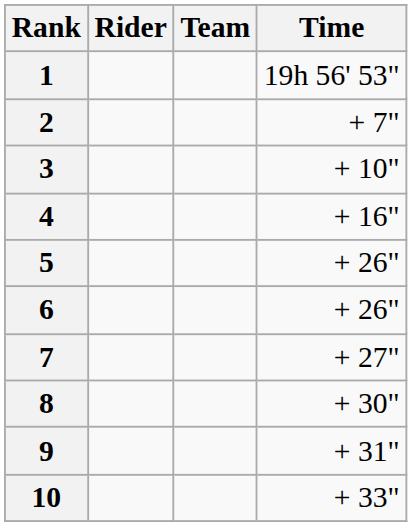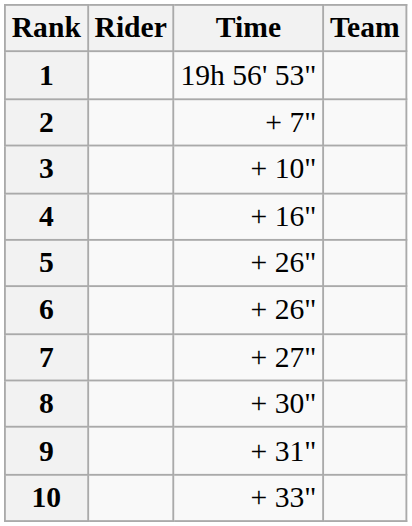columns swapped: Team <-> Time
